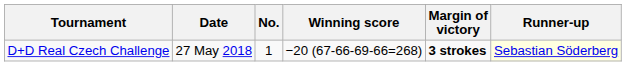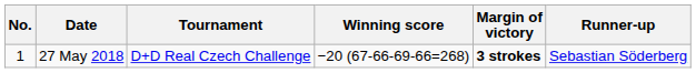columns swapped: No. <-> Tournament
27 May 2018 | Runner-up: lightyellow background -> no background
